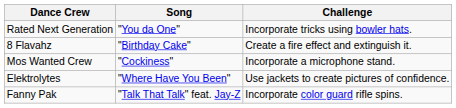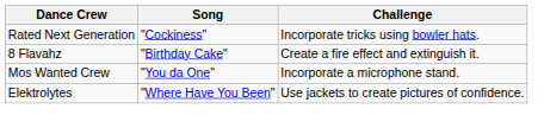Rated Next Generation | Song: "You da One" -> "Cockiness"
Mos Wanted Crew | Song: "Cockiness" -> "You da One"
- row: Fanny Pak | "Talk That Talk" feat. Jay-Z | Incorporate color guard rifle spins.
